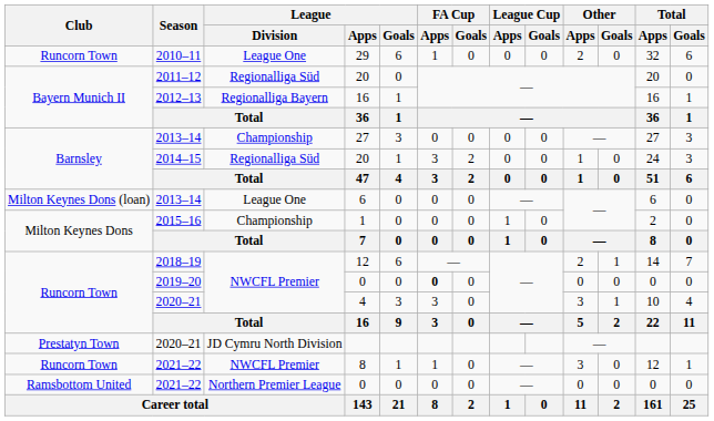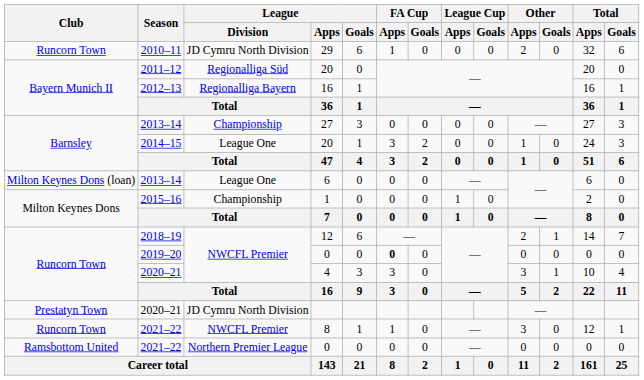29 | League / Division: League One -> JD Cymru North Division
2014–15 / 20 | League / Division: Regionalliga Süd -> League One
